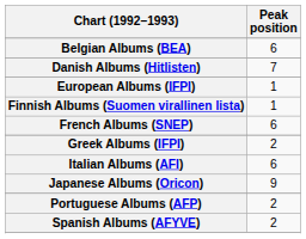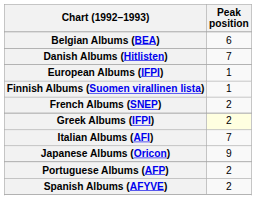French Albums (SNEP) | Peak position: 6 -> 2
Greek Albums (IFPI) | Peak position: no background -> lightyellow background
Italian Albums (AFI) | Peak position: 6 -> 7
